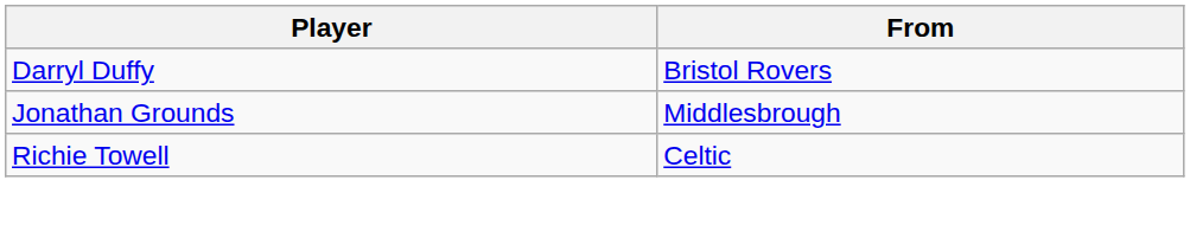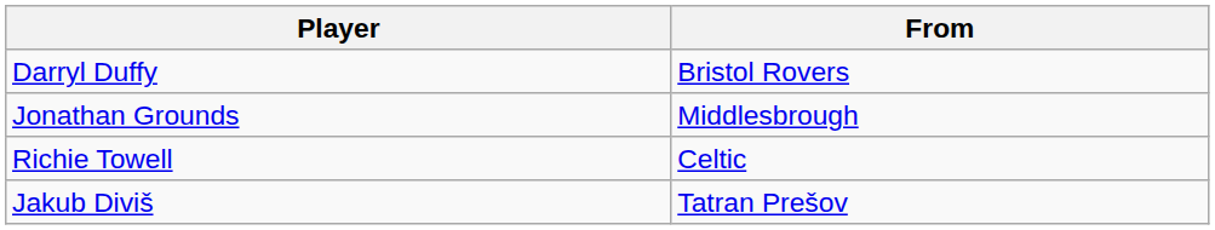+ row: Jakub Diviš | Tatran Prešov
